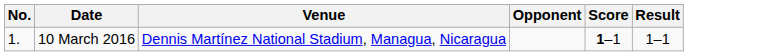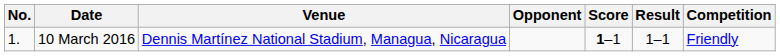+ column: Competition | Friendly
